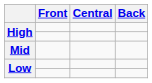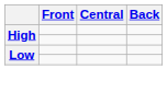- row: Mid
